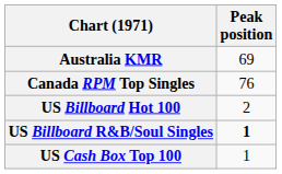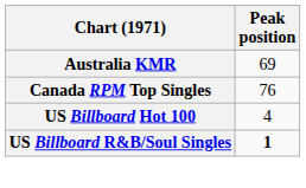US Billboard Hot 100 | Peak position: 2 -> 4
- row: US Cash Box Top 100 | 1
